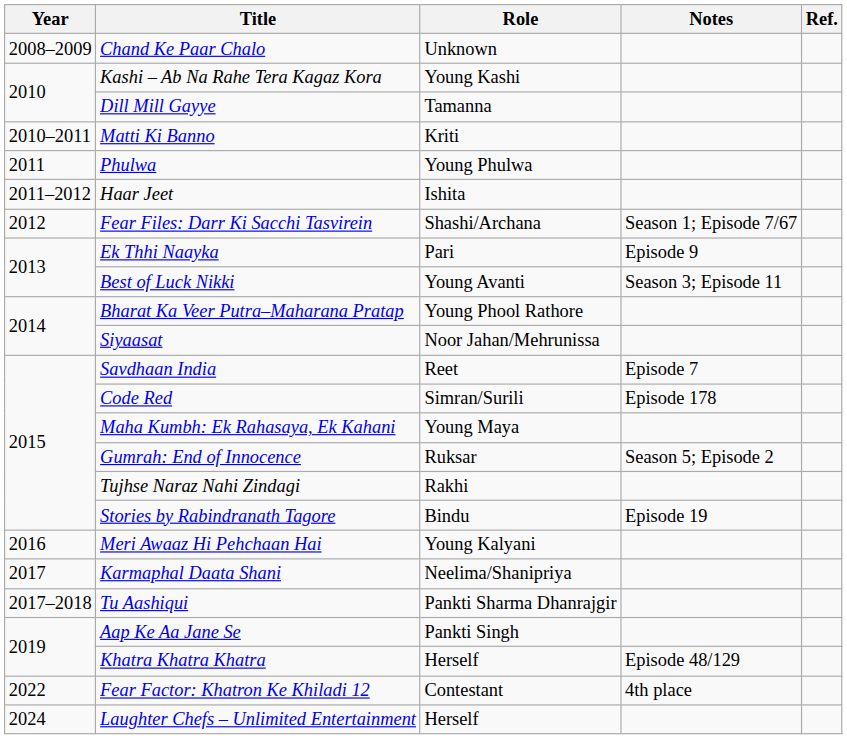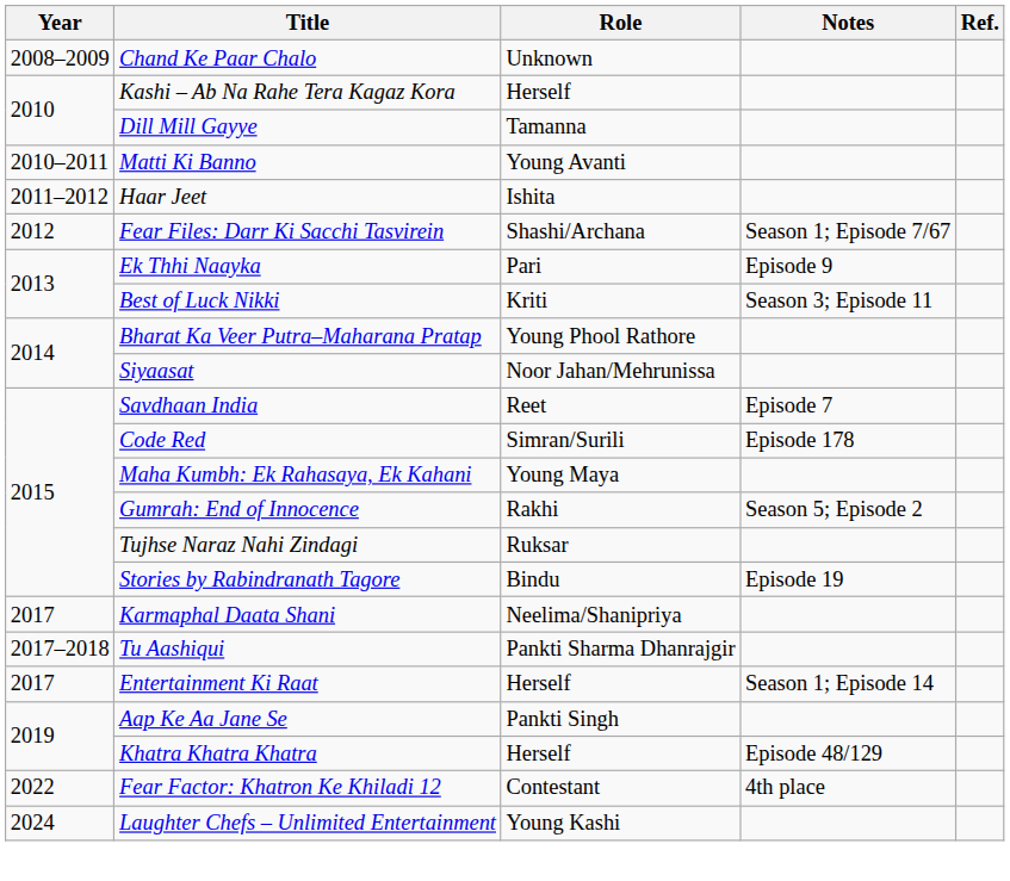Kashi – Ab Na Rahe Tera Kagaz Kora | Role: Young Kashi -> Herself
Matti Ki Banno | Role: Kriti -> Young Avanti
- row: 2011 | Phulwa | Young Phulwa
Best of Luck Nikki | Role: Young Avanti -> Kriti
Gumrah: End of Innocence | Role: Ruksar -> Rakhi
Tujhse Naraz Nahi Zindagi | Role: Rakhi -> Ruksar
- row: 2016 | Meri Awaaz Hi Pehchaan Hai | Young Kalyani
+ row: 2017 | Entertainment Ki Raat | Herself | Season 1; Episode 14
Laughter Chefs – Unlimited Entertainment | Role: Herself -> Young Kashi
